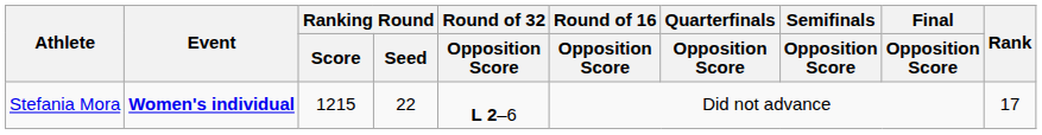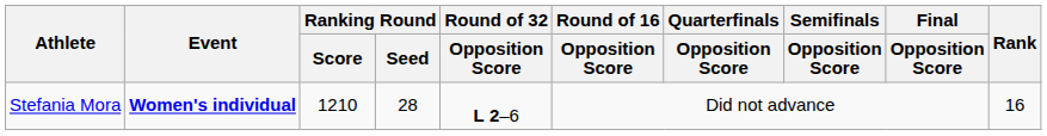Stefania Mora | Ranking Round / Score: 1215 -> 1210
Stefania Mora | Ranking Round / Seed: 22 -> 28
Stefania Mora | Rank: 17 -> 16
